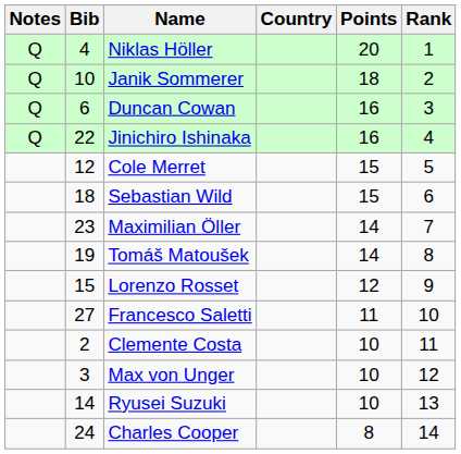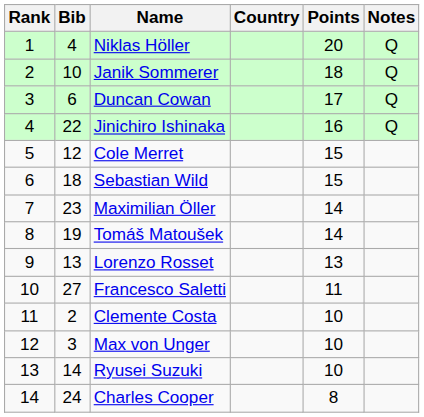columns swapped: Rank <-> Notes
Duncan Cowan | Points: 16 -> 17
Lorenzo Rosset | Bib: 15 -> 13
Lorenzo Rosset | Points: 12 -> 13
